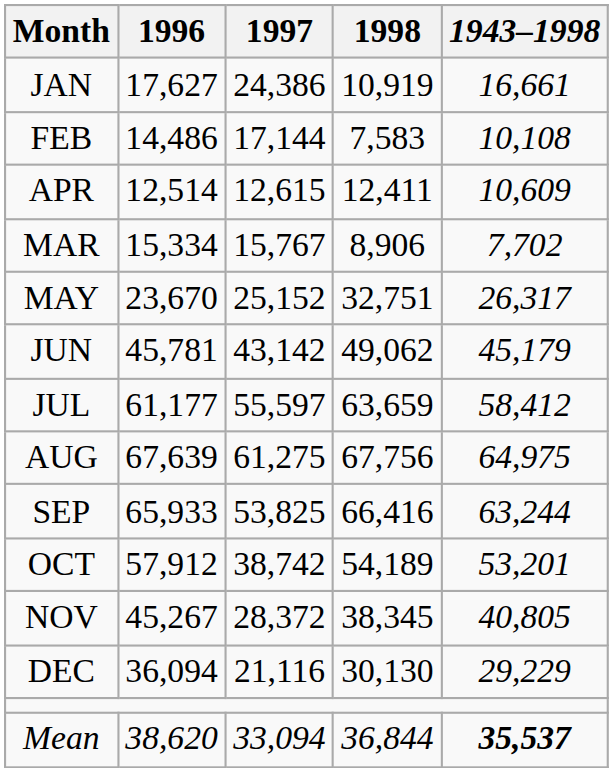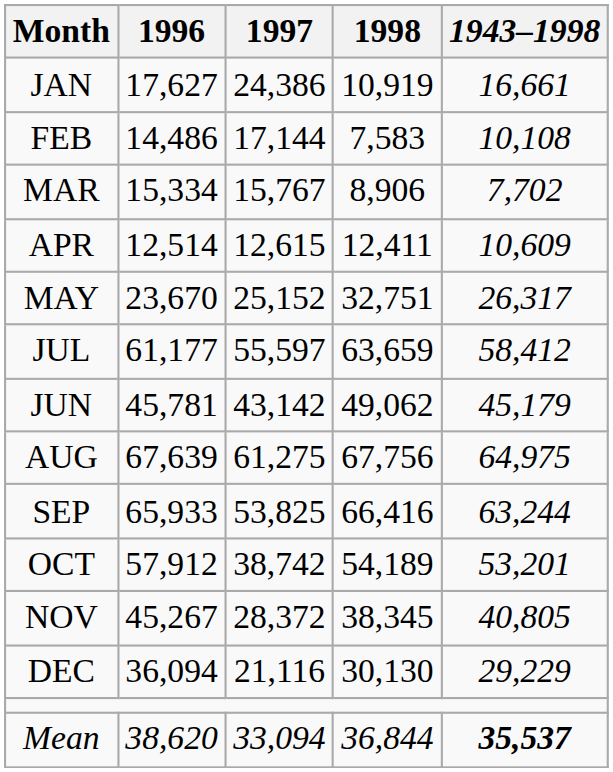rows swapped: MAR <-> APR
rows swapped: JUN <-> JUL
